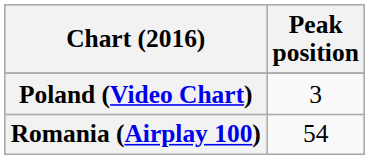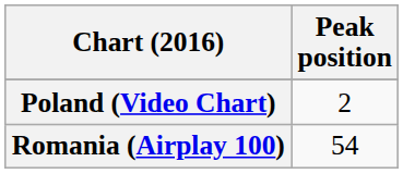Poland (Video Chart) | Peak position: 3 -> 2
